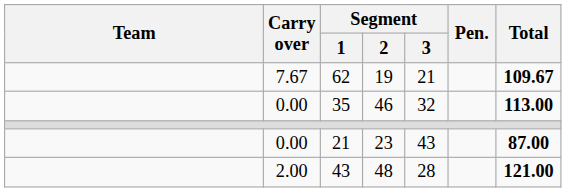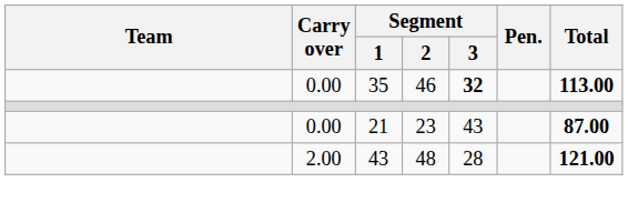- row: 7.67 | 62 | 19 | 21 | 109.67
35 | Segment / 3: normal -> bold
